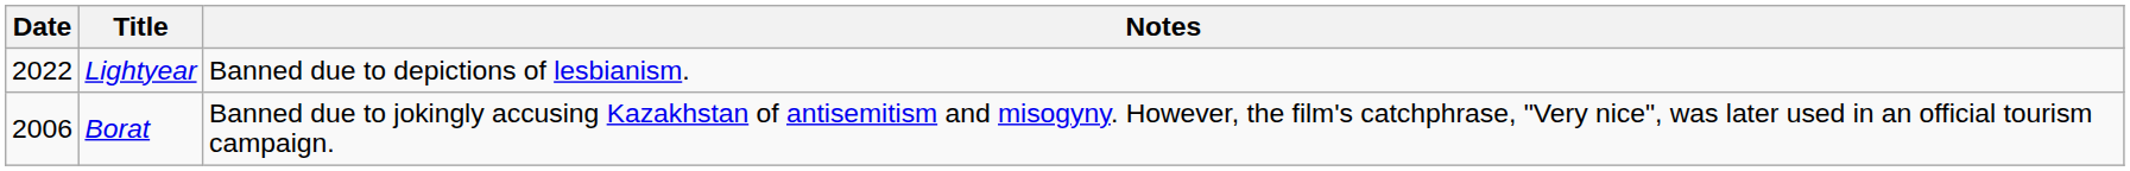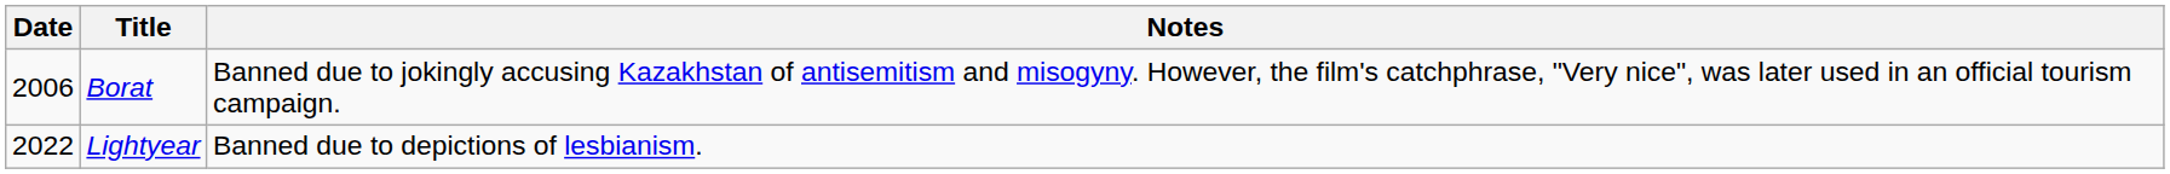rows swapped: Borat <-> Lightyear
